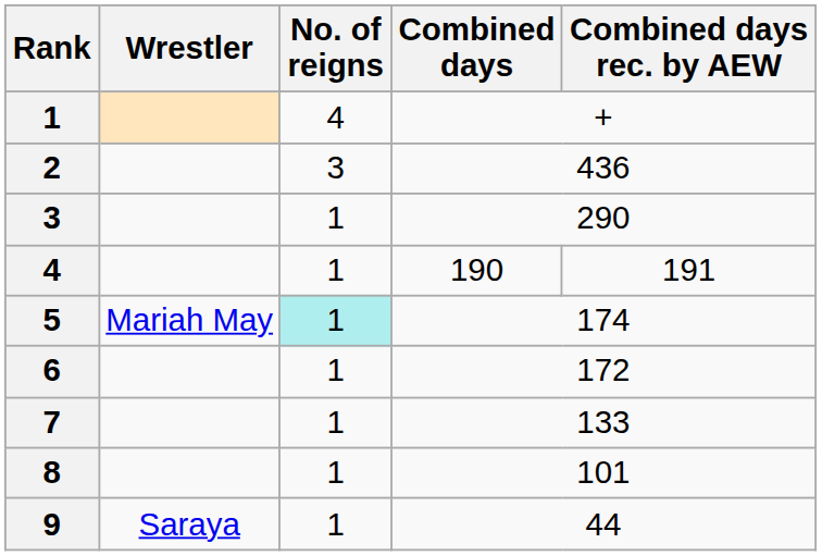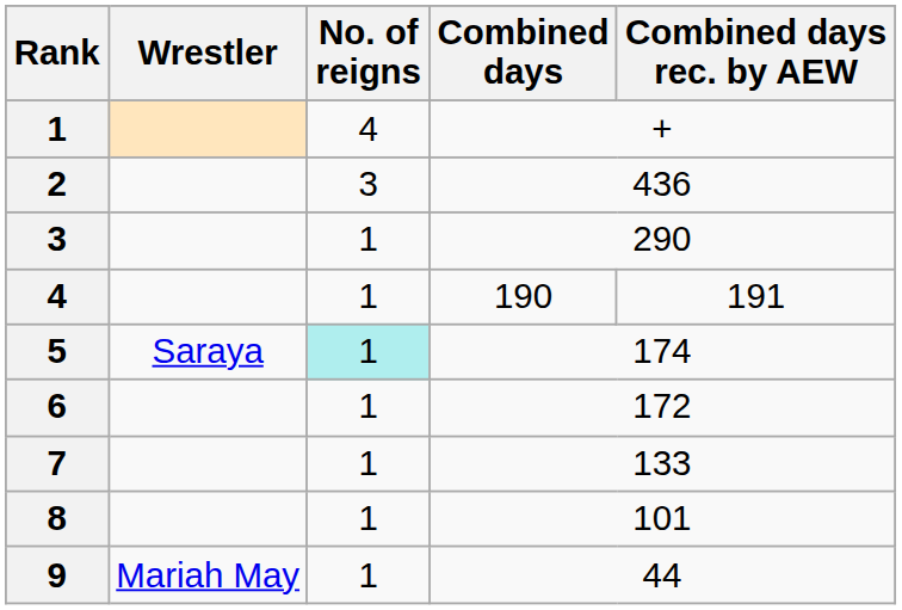5 | Wrestler: Mariah May -> Saraya
9 | Wrestler: Saraya -> Mariah May
